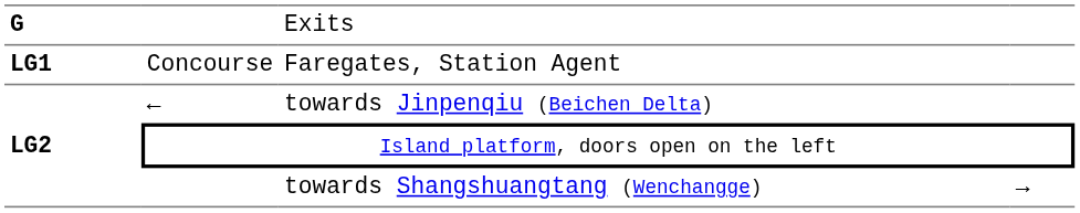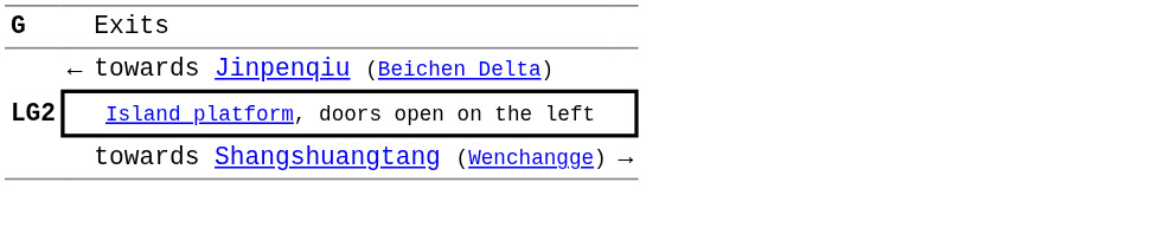- row: LG1 | Concourse | Faregates, Station Agent
